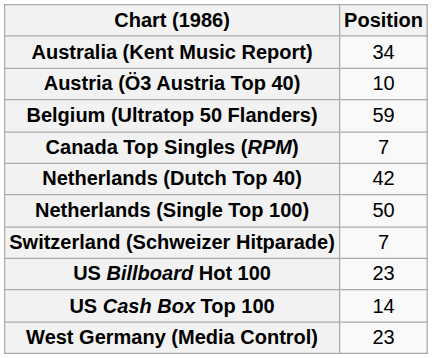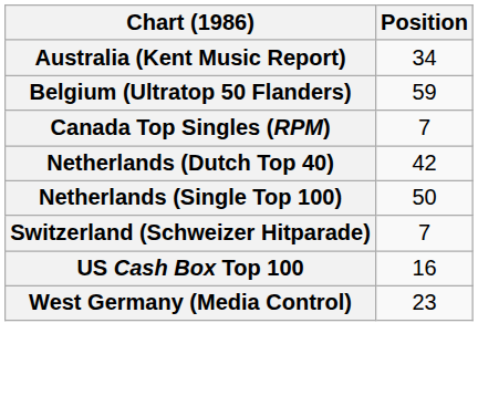- row: Austria (Ö3 Austria Top 40) | 10
- row: US Billboard Hot 100 | 23
US Cash Box Top 100 | Position: 14 -> 16
